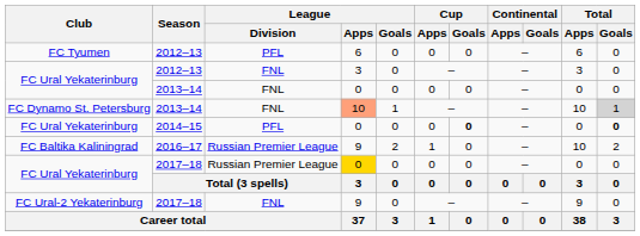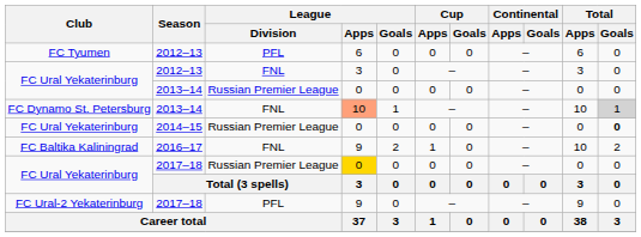FC Ural Yekaterinburg / 2013–14 | League / Division: FNL -> Russian Premier League
FC Ural Yekaterinburg / 2014–15 | League / Division: PFL -> Russian Premier League
FC Ural Yekaterinburg / 2014–15 | Cup / Goals: bold -> normal
FC Baltika Kaliningrad | League / Division: Russian Premier League -> FNL
FC Ural-2 Yekaterinburg | League / Division: FNL -> PFL
